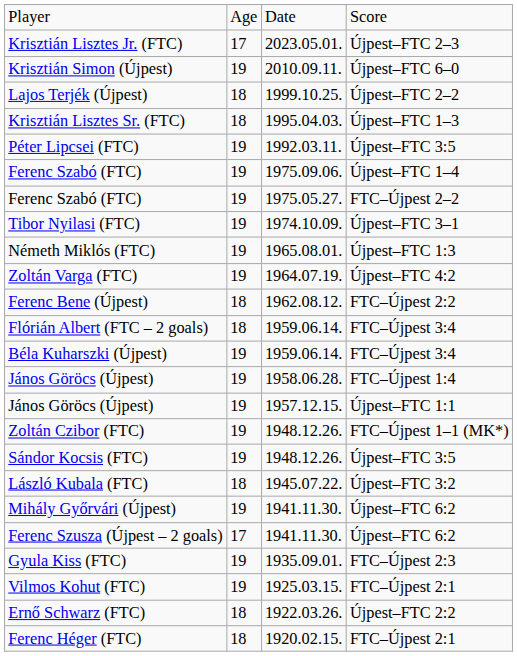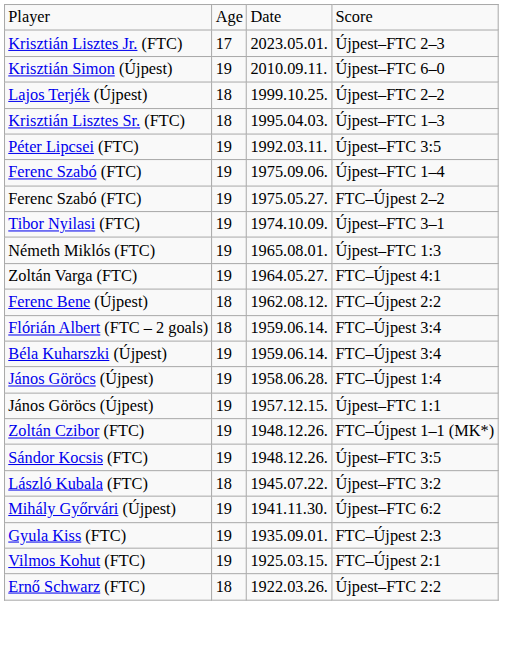- row: Zoltán Varga (FTC) | 19 | 1964.07.19. | Újpest–FTC 4:2
+ row: Zoltán Varga (FTC) | 19 | 1964.05.27. | FTC–Újpest 4:1
- row: Ferenc Szusza (Újpest – 2 goals) | 17 | 1941.11.30. | Újpest–FTC 6:2
- row: Ferenc Héger (FTC) | 18 | 1920.02.15. | FTC–Újpest 2:1
